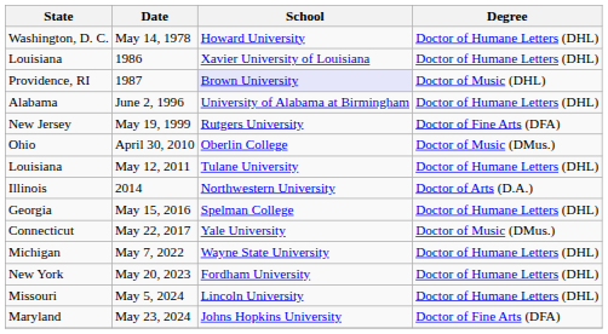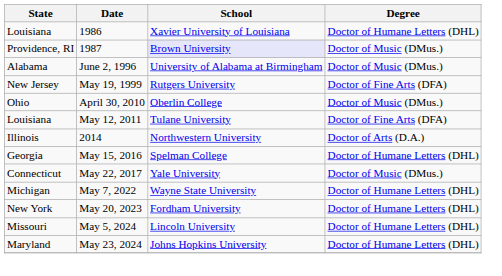- row: Washington, D. C. | May 14, 1978 | Howard University | Doctor of Humane Letters (DHL)
1987 | Degree: Doctor of Music (DHL) -> Doctor of Music (DMus.)
June 2, 1996 | Degree: Doctor of Humane Letters (DHL) -> Doctor of Music (DMus.)
May 12, 2011 | Degree: Doctor of Humane Letters (DHL) -> Doctor of Fine Arts (DFA)
May 23, 2024 | Degree: Doctor of Fine Arts (DFA) -> Doctor of Humane Letters (DHL)
